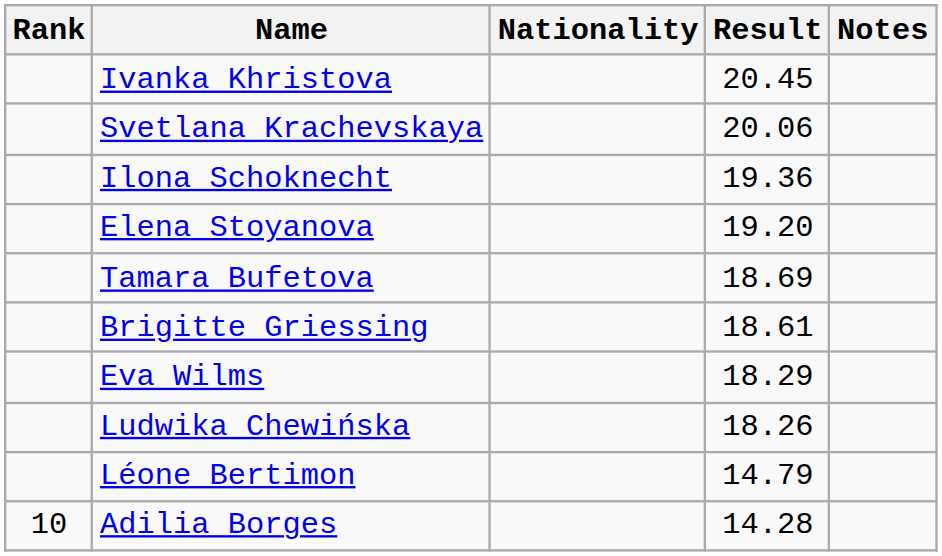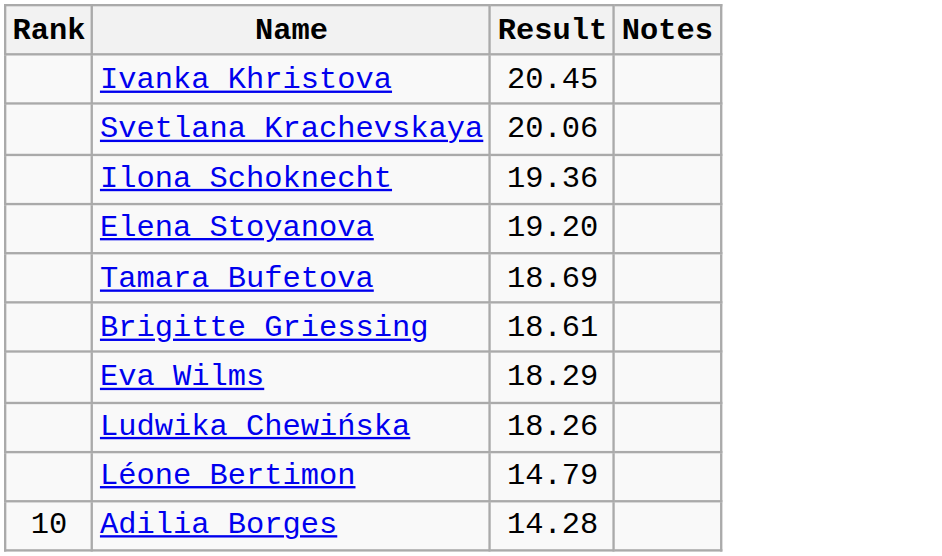- column: Nationality
